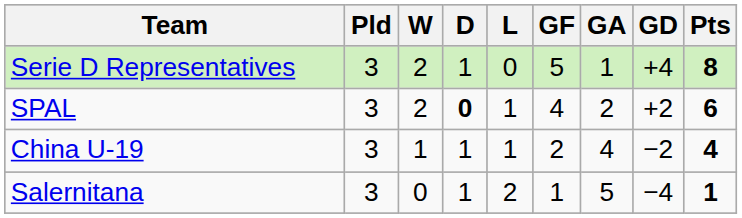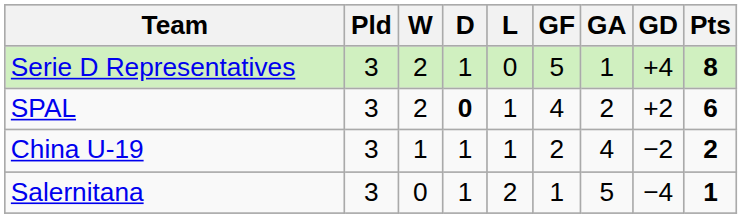China U-19 | Pts: 4 -> 2
